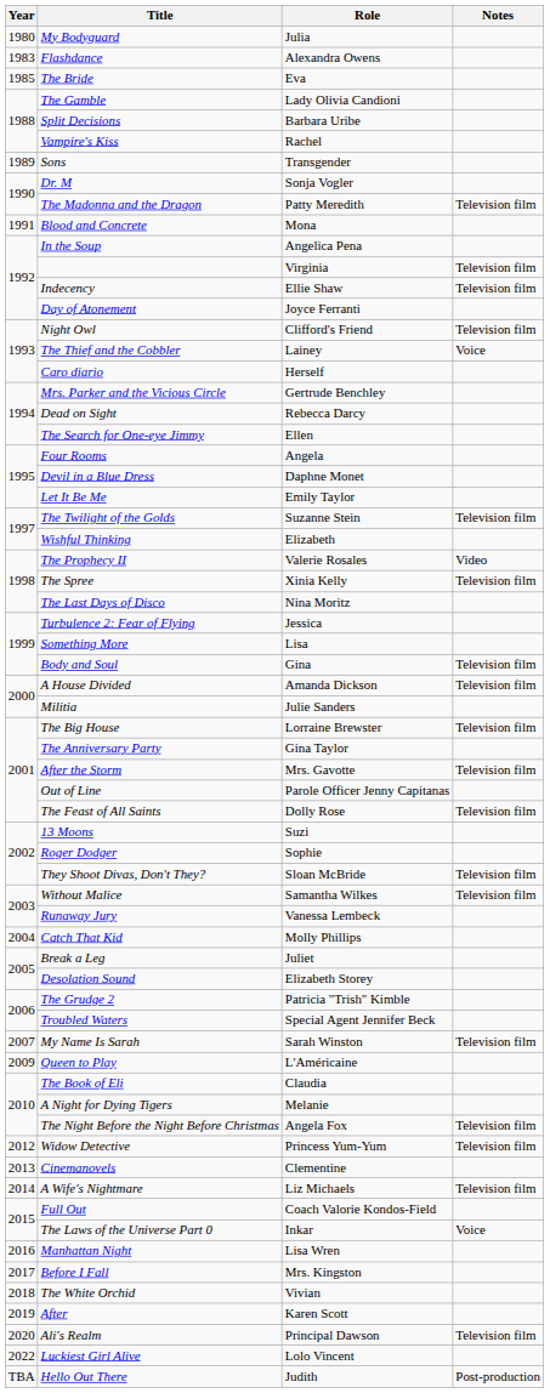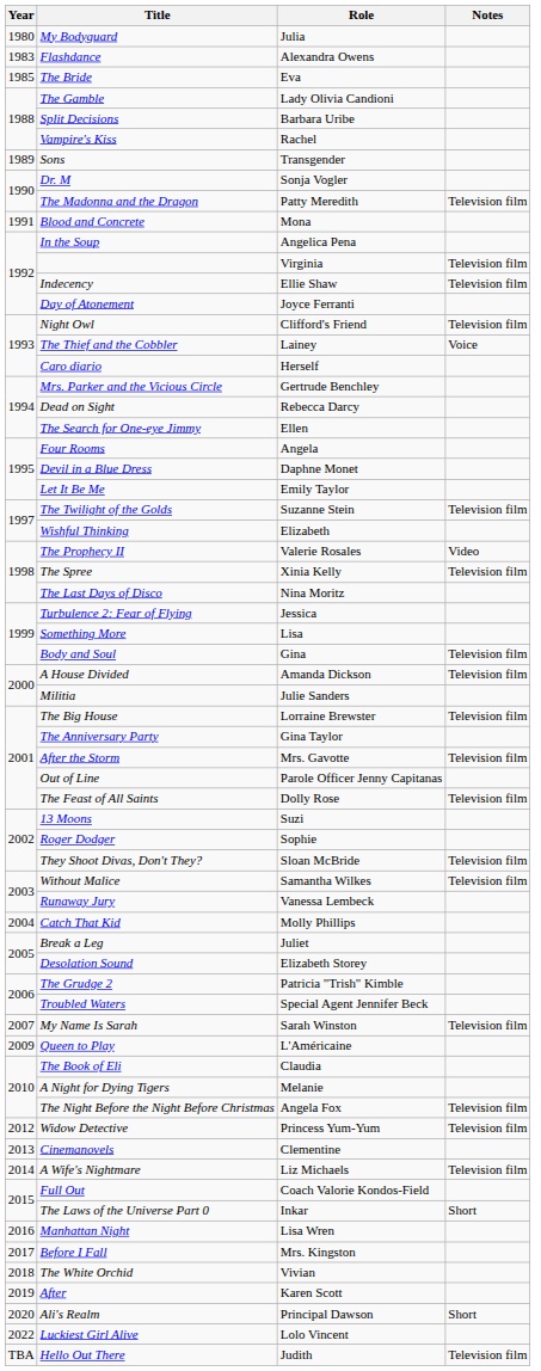The Laws of the Universe Part 0 | Notes: Voice -> Short
Ali's Realm | Notes: Television film -> Short
Hello Out There | Notes: Post-production -> Television film
